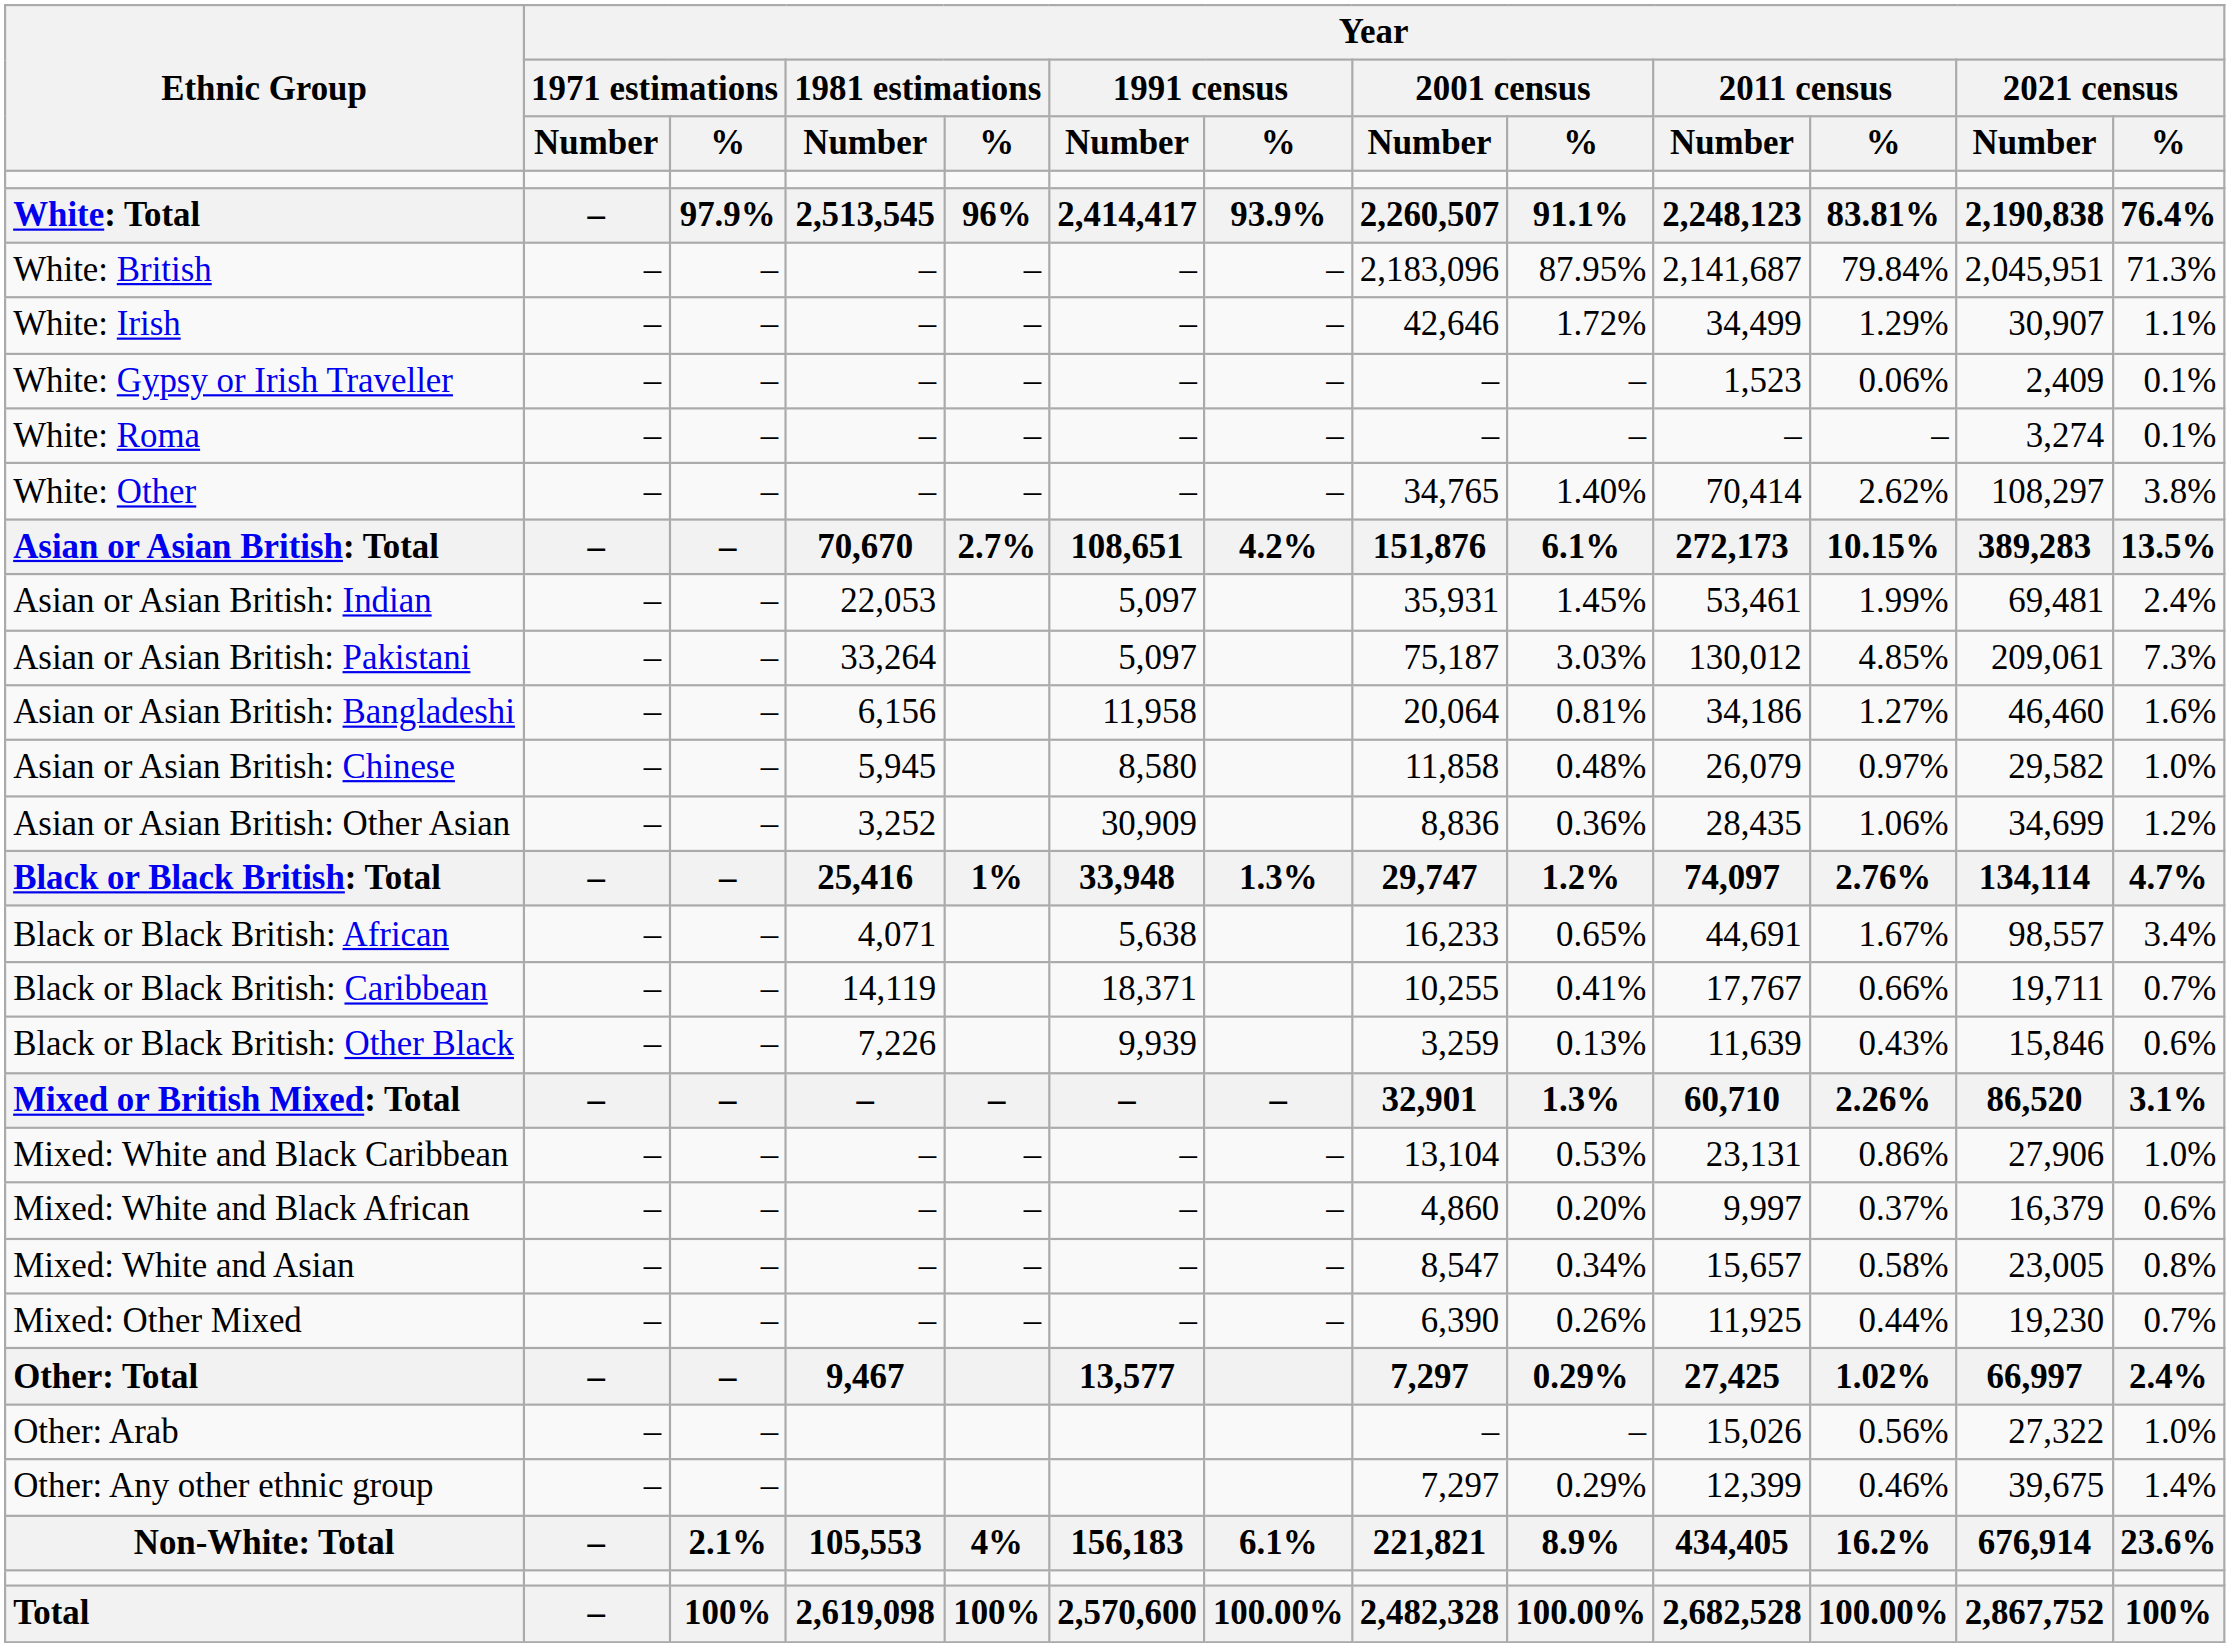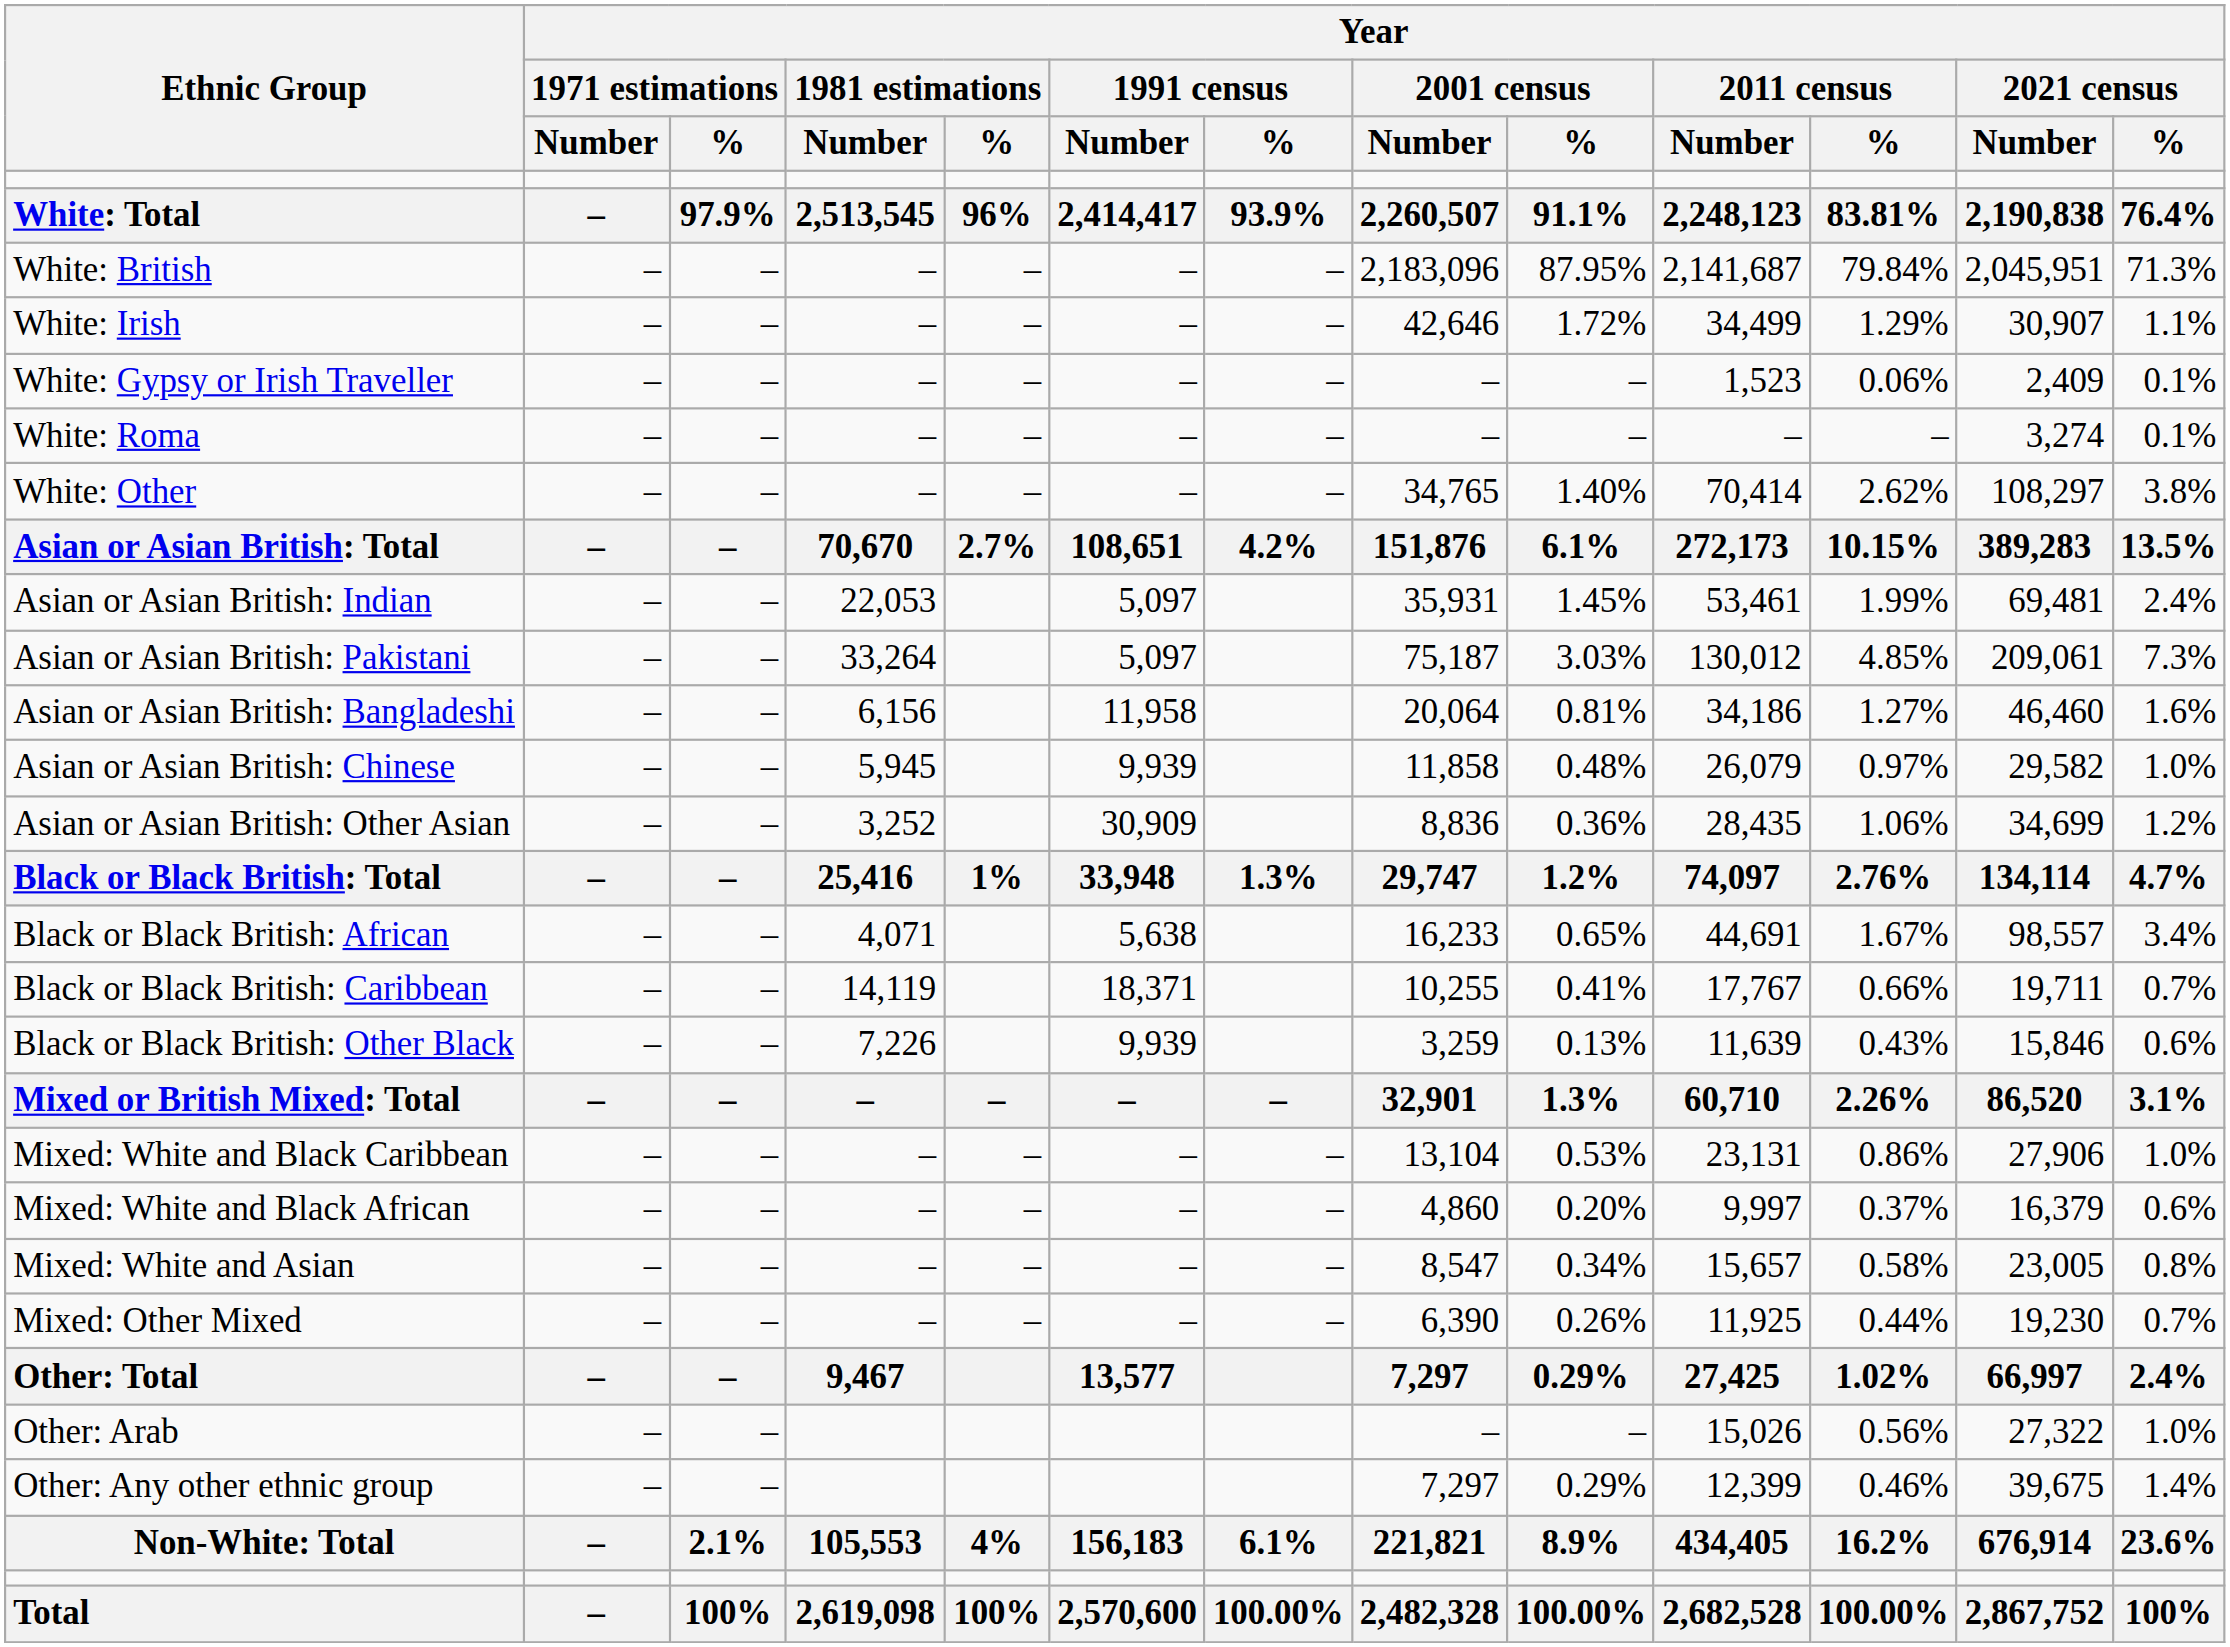Asian or Asian British: Chinese | Year / 1991 census / Number: 8,580 -> 9,939
